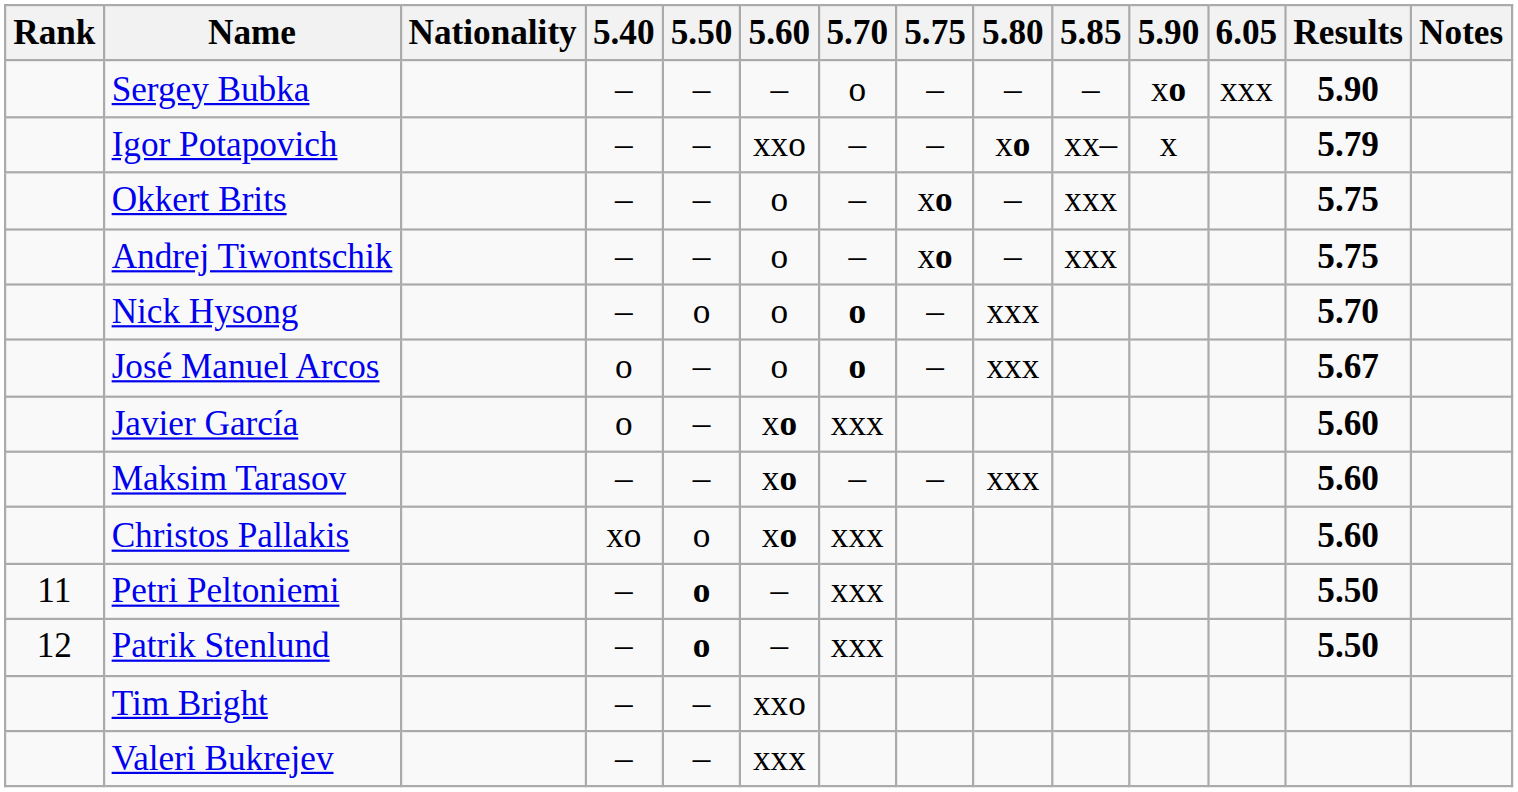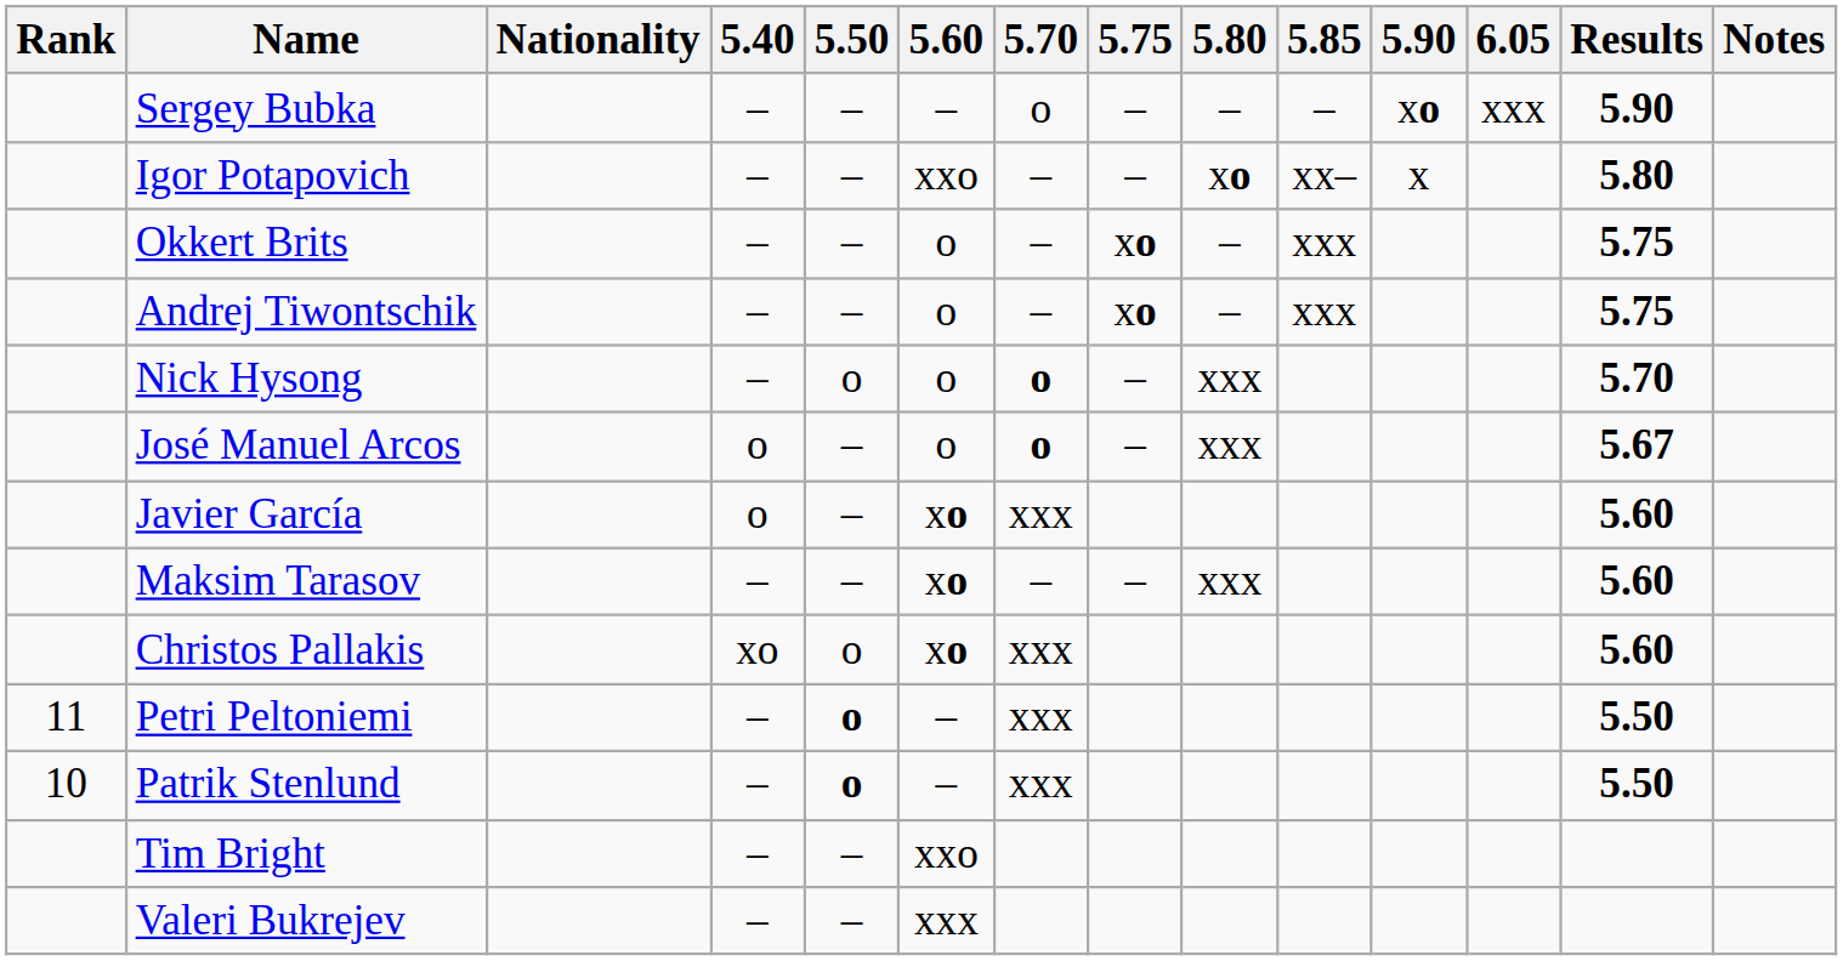Igor Potapovich | Results: 5.79 -> 5.80
Patrik Stenlund | Rank: 12 -> 10
